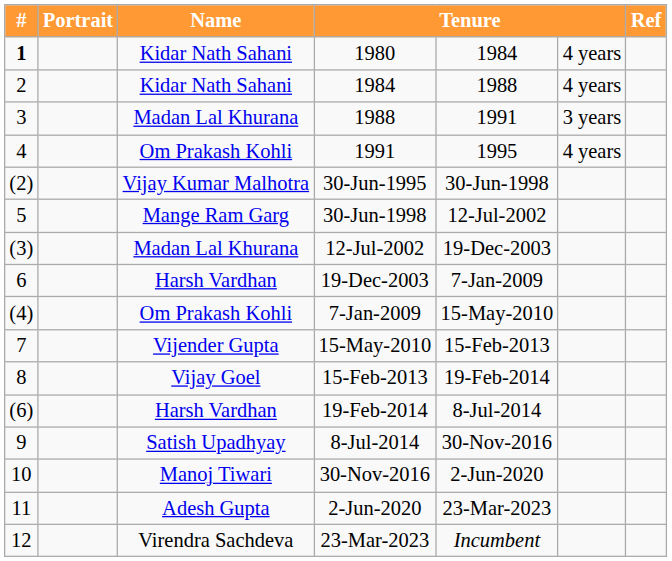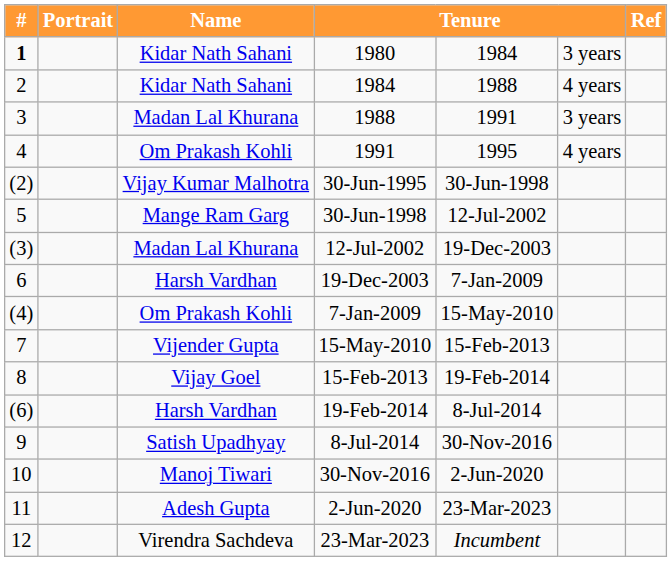1980 | column 6: 4 years -> 3 years
